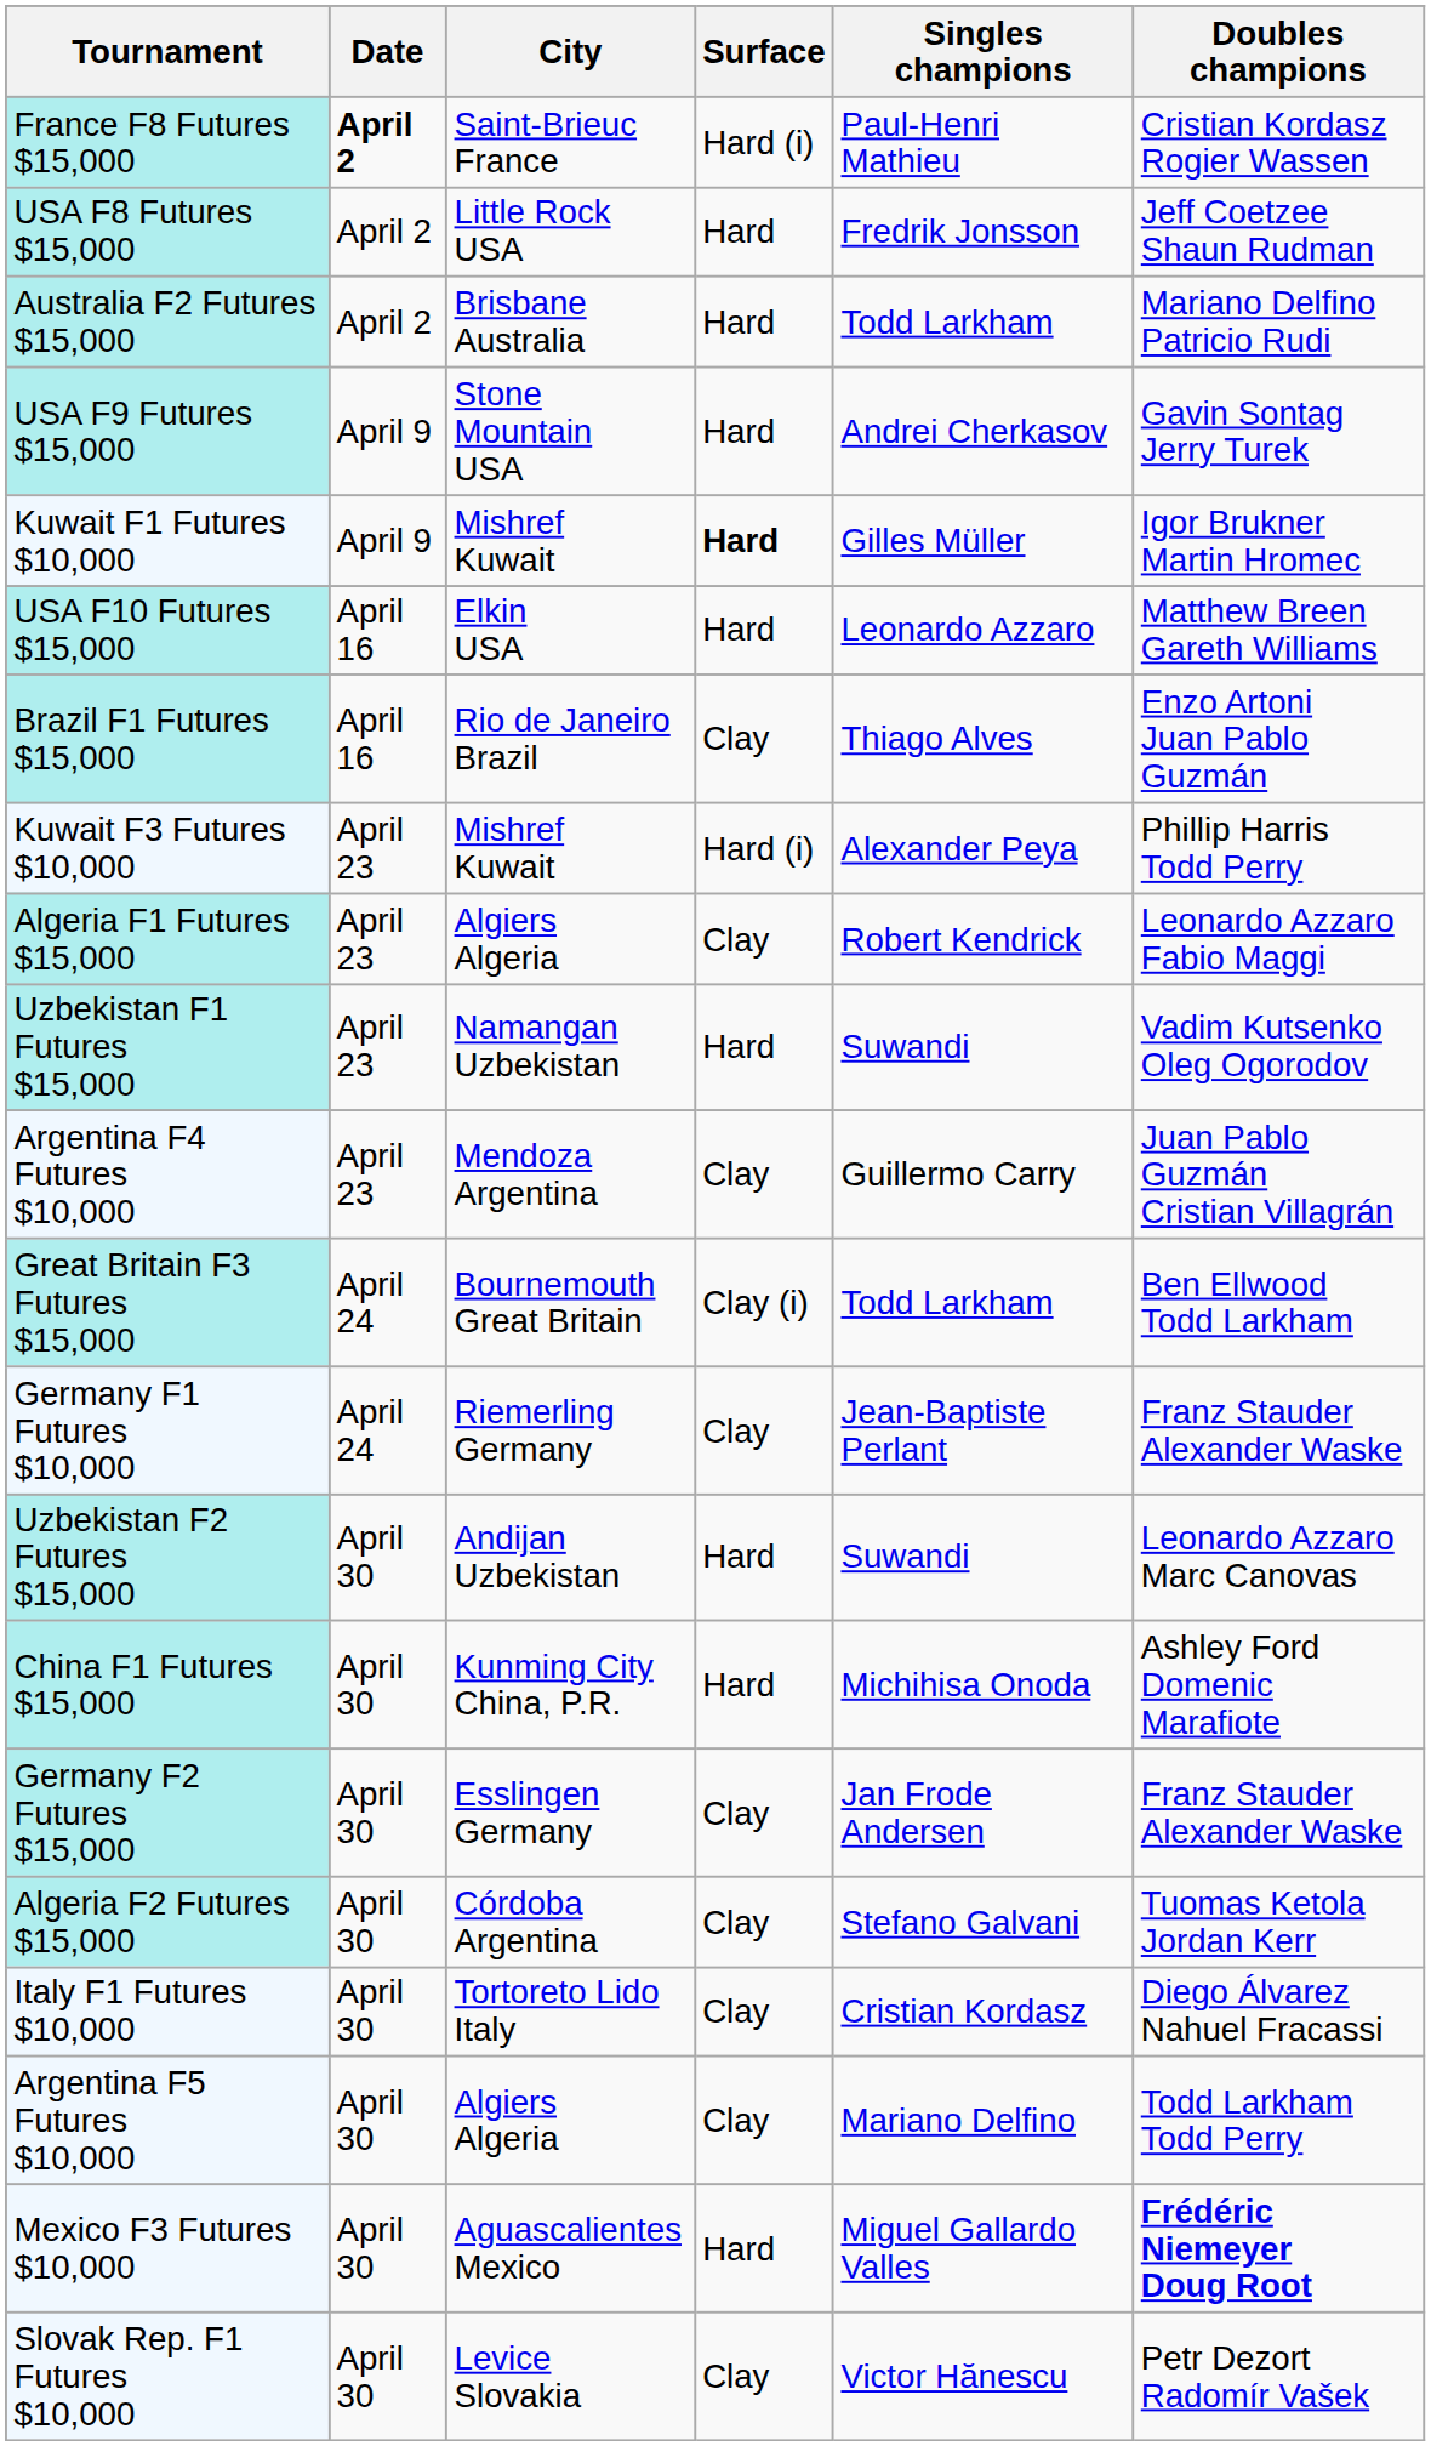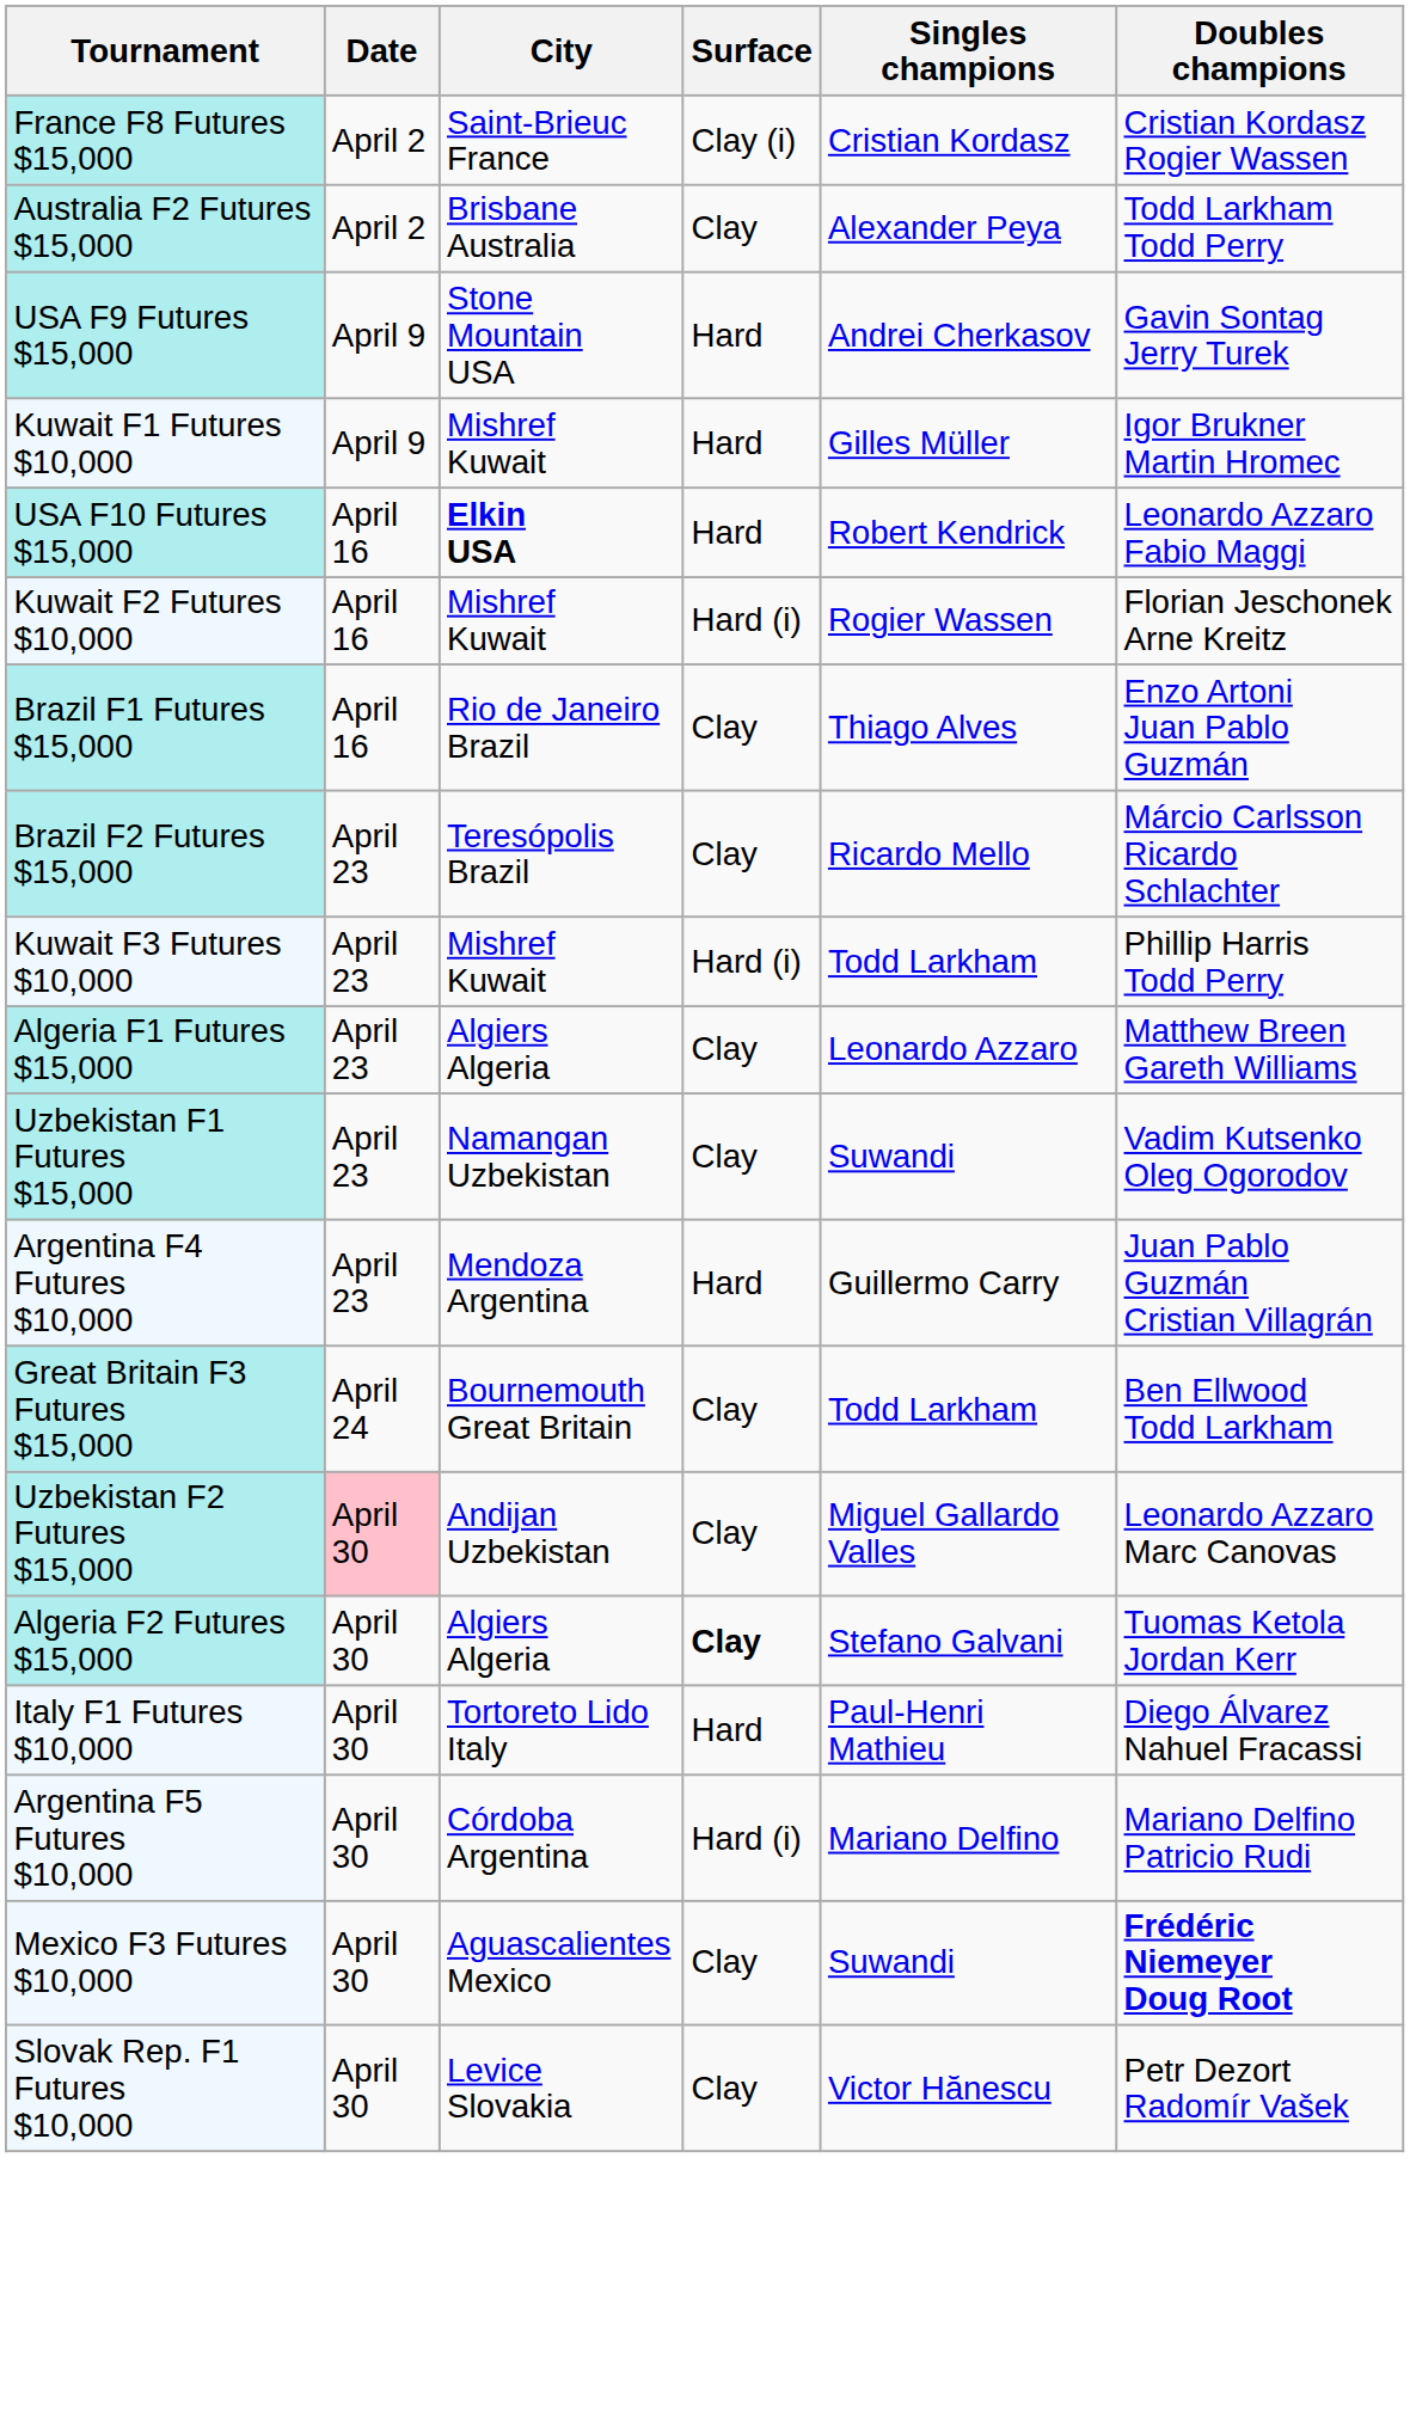France F8 Futures $15,000 | Date: bold -> normal
France F8 Futures $15,000 | Surface: Hard (i) -> Clay (i)
France F8 Futures $15,000 | Singles champions: Paul-Henri Mathieu -> Cristian Kordasz
- row: USA F8 Futures $15,000 | April 2 | Little Rock USA | Hard | Fredrik Jonsson | Jeff Coetzee Shaun Rudman
Australia F2 Futures $15,000 | Surface: Hard -> Clay
Australia F2 Futures $15,000 | Singles champions: Todd Larkham -> Alexander Peya
Australia F2 Futures $15,000 | Doubles champions: Mariano Delfino Patricio Rudi -> Todd Larkham Todd Perry
Kuwait F1 Futures $10,000 | Surface: bold -> normal
USA F10 Futures $15,000 | City: normal -> bold
USA F10 Futures $15,000 | Singles champions: Leonardo Azzaro -> Robert Kendrick
USA F10 Futures $15,000 | Doubles champions: Matthew Breen Gareth Williams -> Leonardo Azzaro Fabio Maggi
+ row: Kuwait F2 Futures $10,000 | April 16 | Mishref Kuwait | Hard (i) | Rogier Wassen | Florian Jeschonek Arne Kreitz
+ row: Brazil F2 Futures $15,000 | April 23 | Teresópolis Brazil | Clay | Ricardo Mello | Márcio Carlsson Ricardo Schlachter
Kuwait F3 Futures $10,000 | Singles champions: Alexander Peya -> Todd Larkham
Algeria F1 Futures $15,000 | Singles champions: Robert Kendrick -> Leonardo Azzaro
Algeria F1 Futures $15,000 | Doubles champions: Leonardo Azzaro Fabio Maggi -> Matthew Breen Gareth Williams
Uzbekistan F1 Futures $15,000 | Surface: Hard -> Clay
Argentina F4 Futures $10,000 | Surface: Clay -> Hard
Great Britain F3 Futures $15,000 | Surface: Clay (i) -> Clay
- row: Germany F1 Futures $10,000 | April 24 | Riemerling Germany | Clay | Jean-Baptiste Perlant | Franz Stauder Alexander Waske
Uzbekistan F2 Futures $15,000 | Date: no background -> pink background
Uzbekistan F2 Futures $15,000 | Surface: Hard -> Clay
Uzbekistan F2 Futures $15,000 | Singles champions: Suwandi -> Miguel Gallardo Valles
- row: China F1 Futures $15,000 | April 30 | Kunming City China, P.R. | Hard | Michihisa Onoda | Ashley Ford Domenic Marafiote
- row: Germany F2 Futures $15,000 | April 30 | Esslingen Germany | Clay | Jan Frode Andersen | Franz Stauder Alexander Waske
Algeria F2 Futures $15,000 | City: Córdoba Argentina -> Algiers Algeria
Algeria F2 Futures $15,000 | Surface: normal -> bold
Italy F1 Futures $10,000 | Surface: Clay -> Hard
Italy F1 Futures $10,000 | Singles champions: Cristian Kordasz -> Paul-Henri Mathieu
Argentina F5 Futures $10,000 | City: Algiers Algeria -> Córdoba Argentina
Argentina F5 Futures $10,000 | Surface: Clay -> Hard (i)
Argentina F5 Futures $10,000 | Doubles champions: Todd Larkham Todd Perry -> Mariano Delfino Patricio Rudi
Mexico F3 Futures $10,000 | Surface: Hard -> Clay
Mexico F3 Futures $10,000 | Singles champions: Miguel Gallardo Valles -> Suwandi
